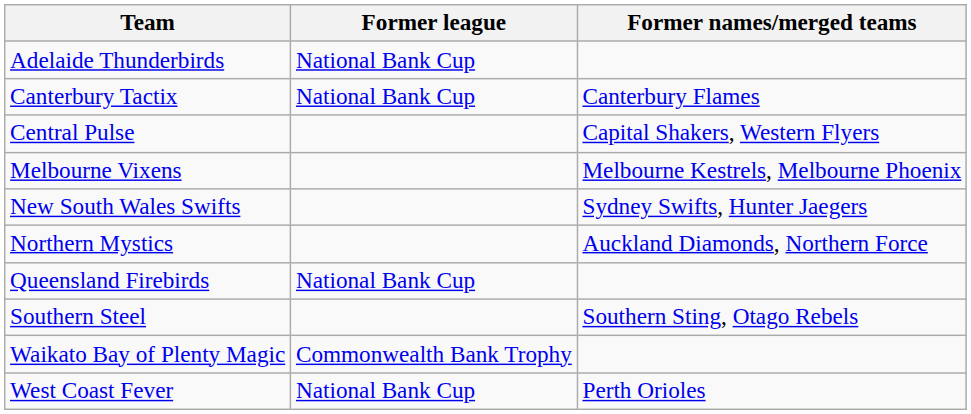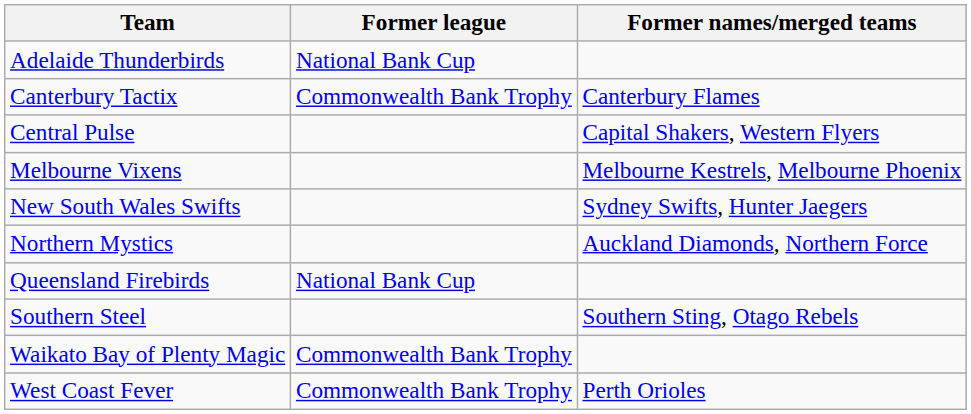Canterbury Tactix | Former league: National Bank Cup -> Commonwealth Bank Trophy
West Coast Fever | Former league: National Bank Cup -> Commonwealth Bank Trophy
